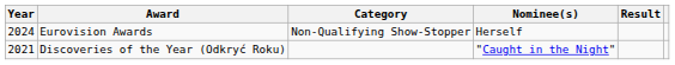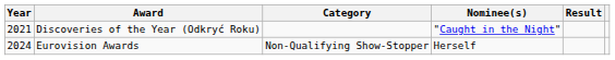rows swapped: Discoveries of the Year (Odkryć Roku) <-> Eurovision Awards
